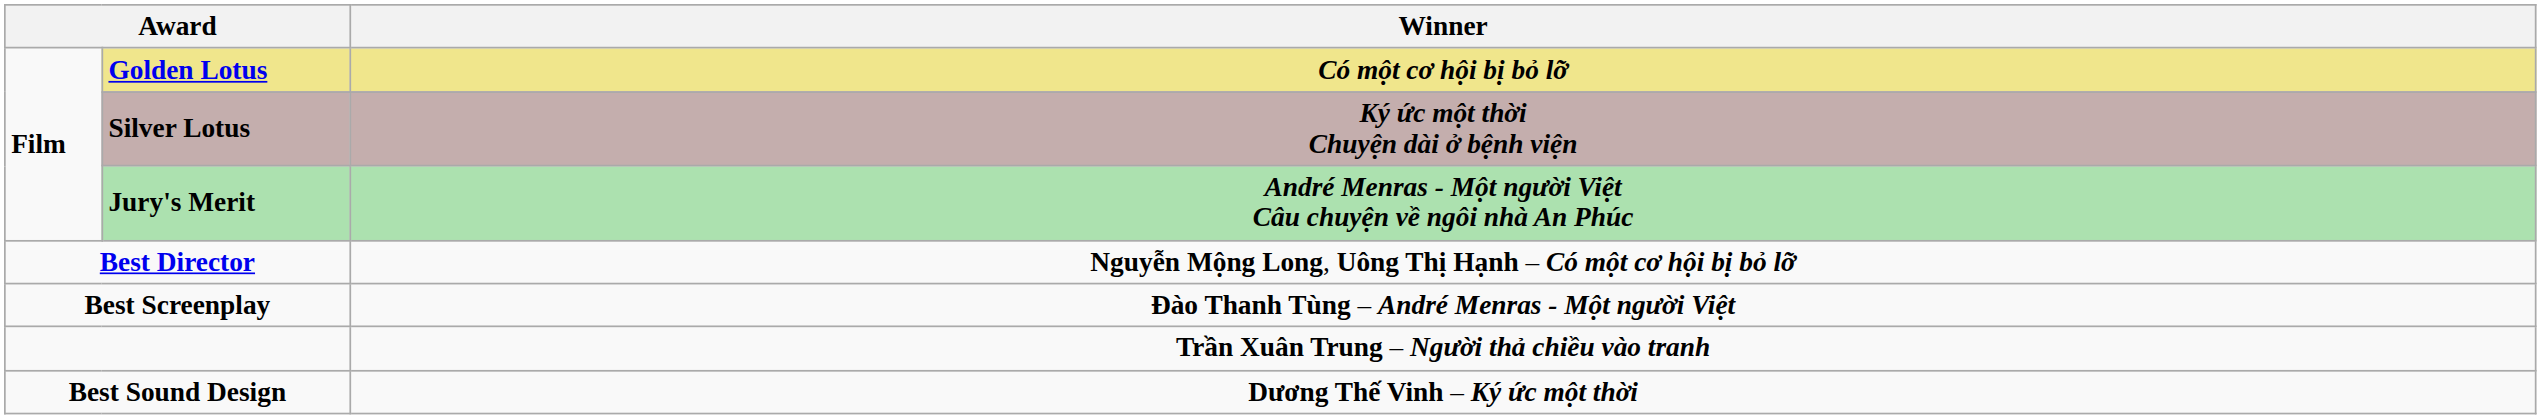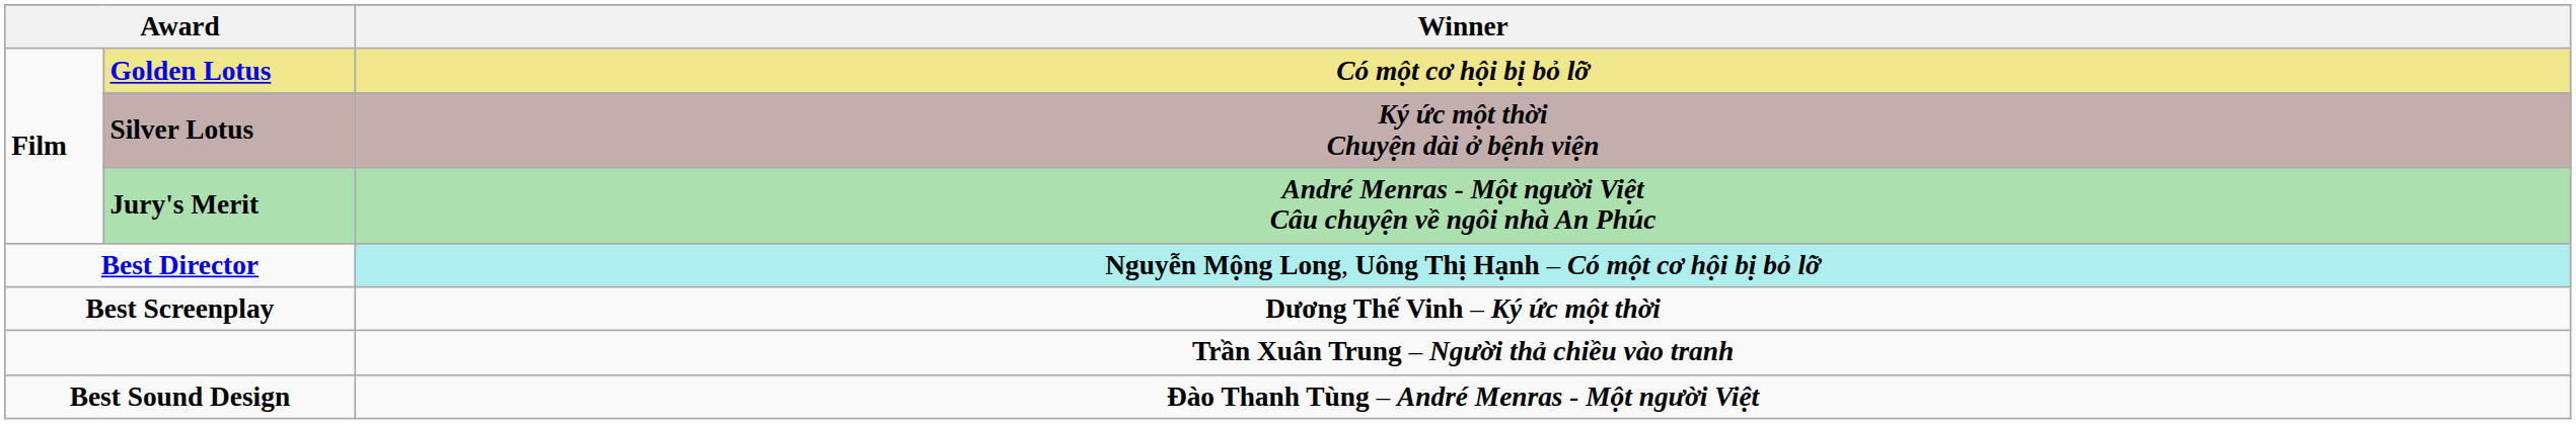Best Director | Winner: no background -> paleturquoise background
Best Screenplay | Winner: Đào Thanh Tùng – André Menras - Một người Việt -> Dương Thế Vinh – Ký ức một thời
Best Sound Design | Winner: Dương Thế Vinh – Ký ức một thời -> Đào Thanh Tùng – André Menras - Một người Việt
